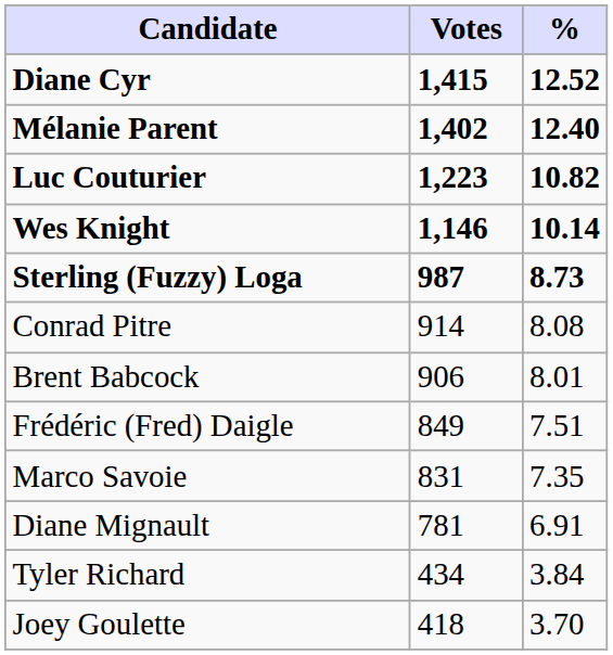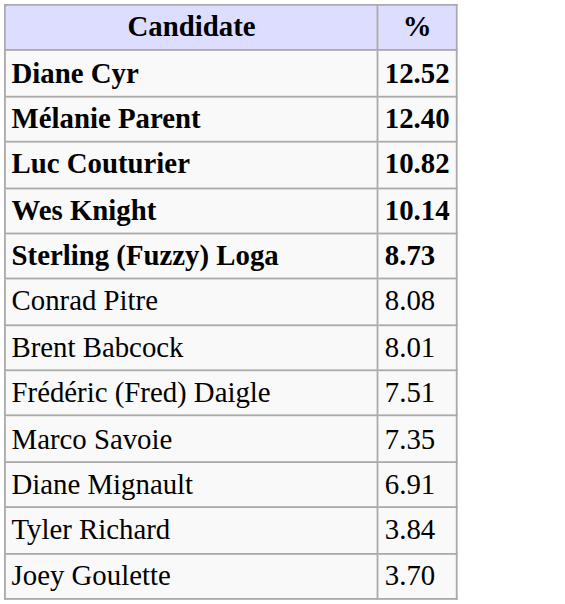- column: Votes | 1,415 | 1,402 | 1,223 | 1,146 | 987 | 914 | 906 | 849 | 831 | 781 | 434 | 418
